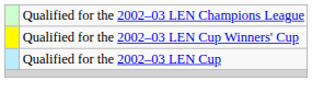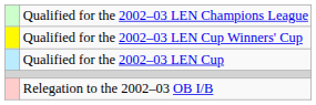+ row: Relegation to the 2002–03 OB I/B
